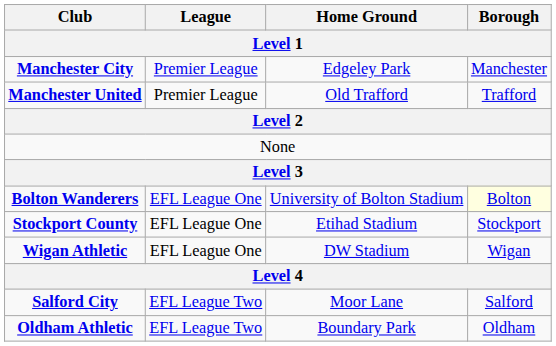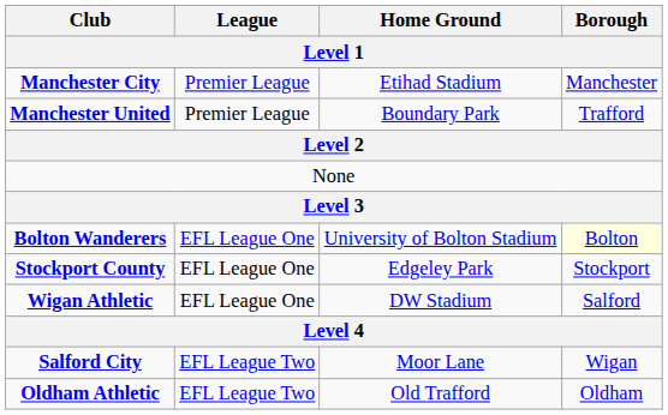Manchester City | Home Ground: Edgeley Park -> Etihad Stadium
Manchester United | Home Ground: Old Trafford -> Boundary Park
Stockport County | Home Ground: Etihad Stadium -> Edgeley Park
Wigan Athletic | Borough: Wigan -> Salford
Salford City | Borough: Salford -> Wigan
Oldham Athletic | Home Ground: Boundary Park -> Old Trafford
